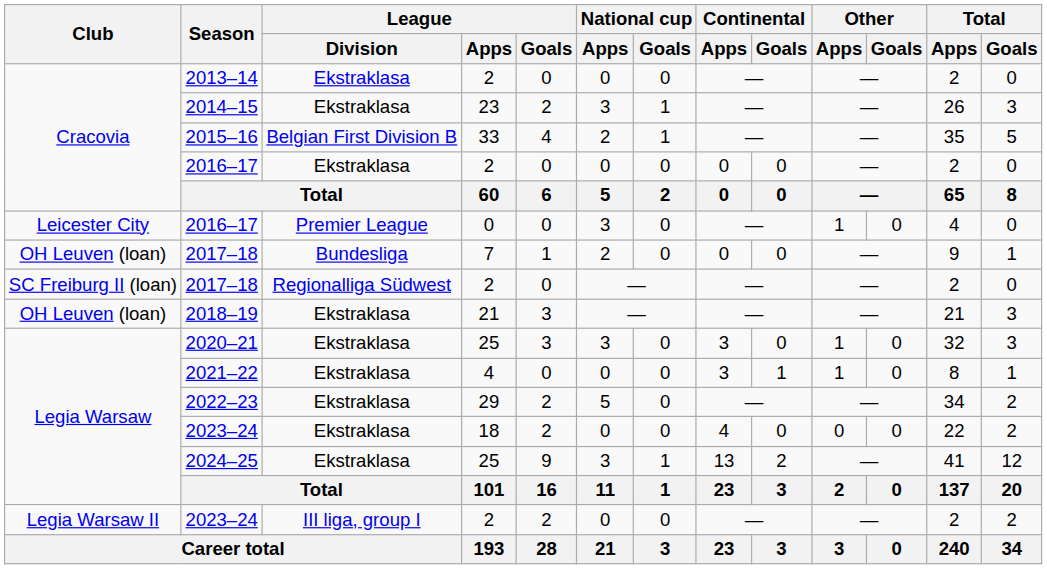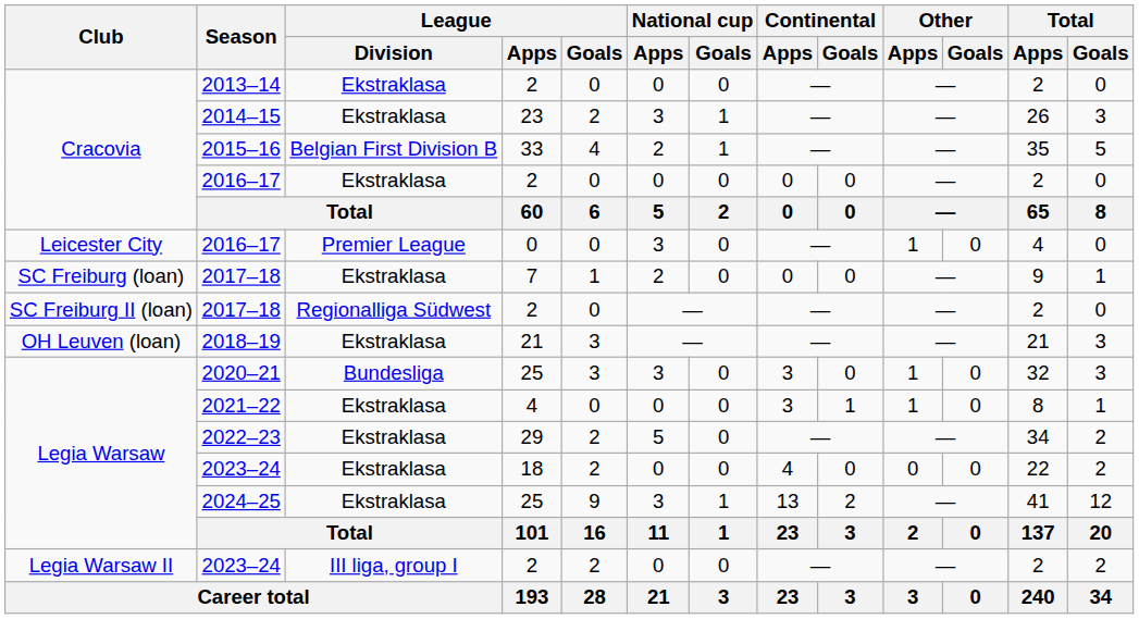2017–18 / 7 | Club: OH Leuven (loan) -> SC Freiburg (loan)
2017–18 / 7 | League / Division: Bundesliga -> Ekstraklasa
2020–21 | League / Division: Ekstraklasa -> Bundesliga
